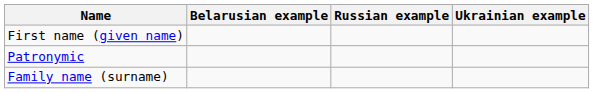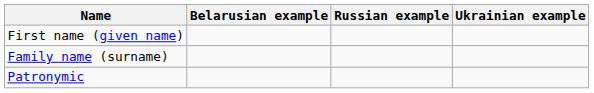rows swapped: Patronymic <-> Family name (surname)
